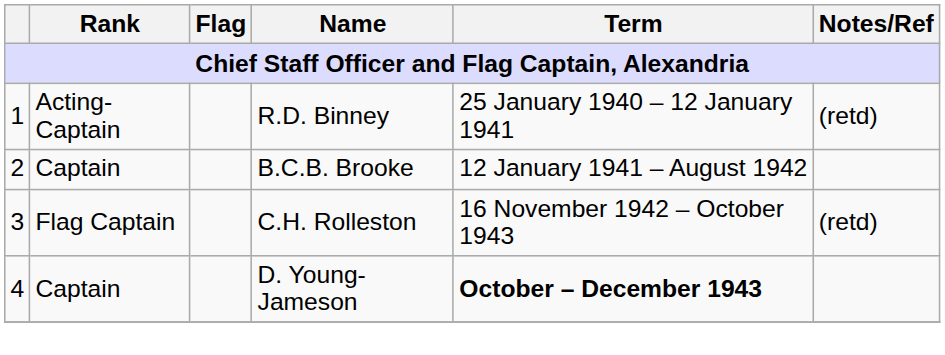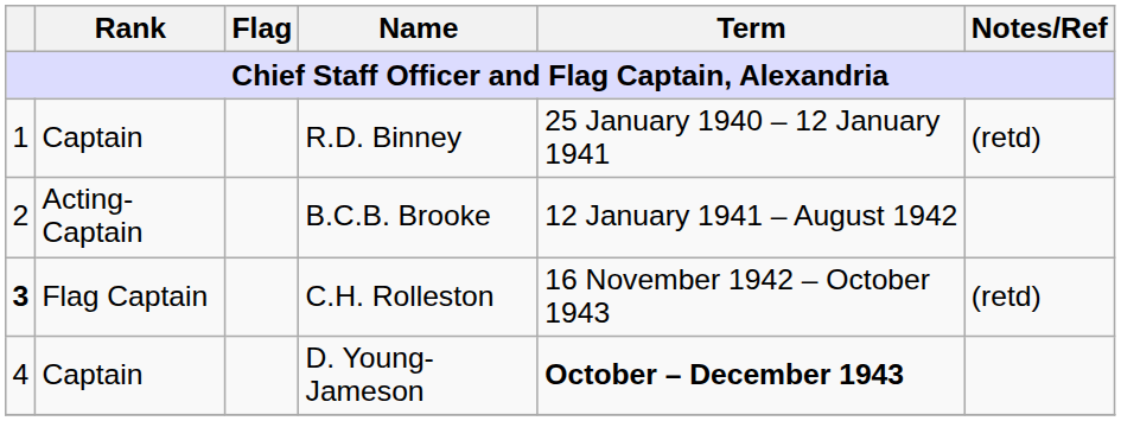R.D. Binney | Rank: Acting-Captain -> Captain
B.C.B. Brooke | Rank: Captain -> Acting-Captain
C.H. Rolleston | column 1: normal -> bold
